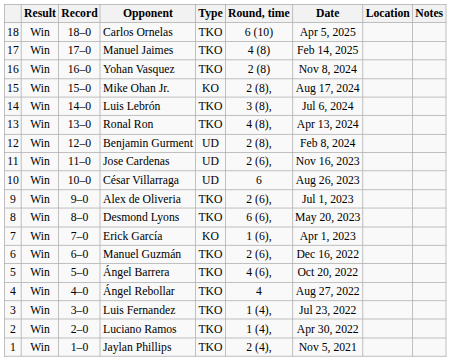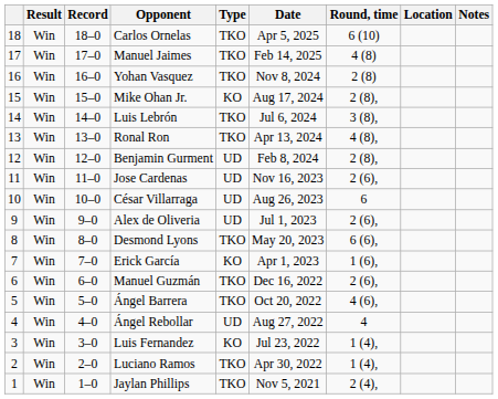columns swapped: Round, time <-> Date
Alex de Oliveria | Type: TKO -> UD
Ángel Rebollar | Type: TKO -> UD
Luis Fernandez | Type: TKO -> KO
